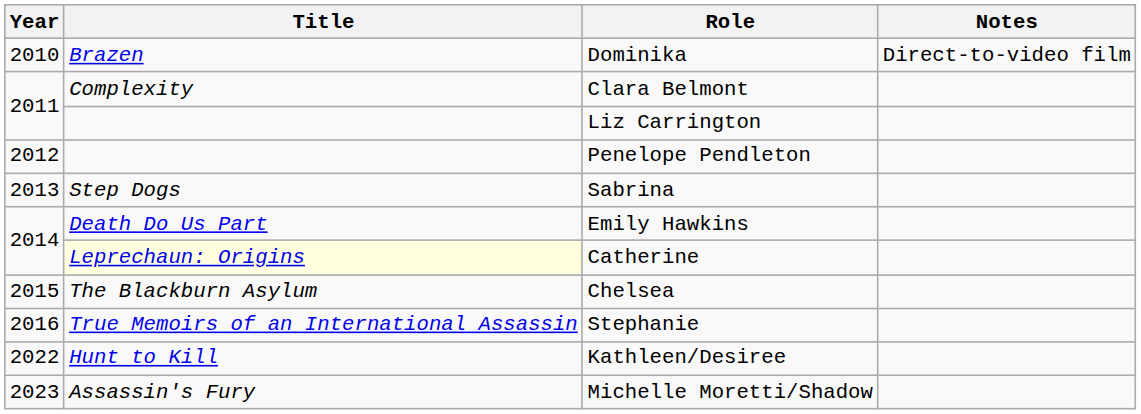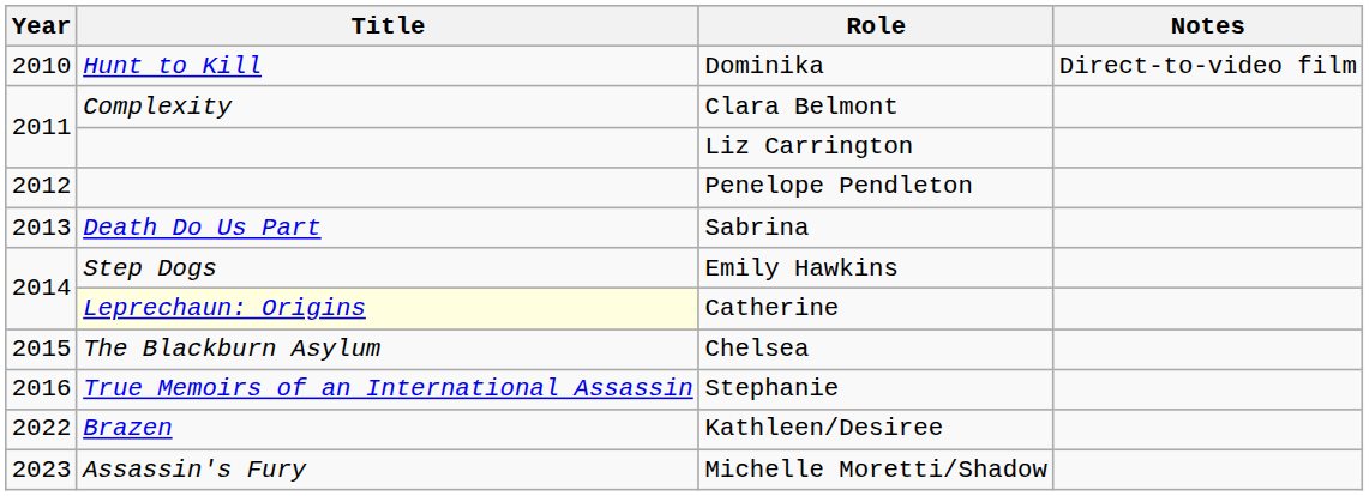Dominika | Title: Brazen -> Hunt to Kill
Sabrina | Title: Step Dogs -> Death Do Us Part
Emily Hawkins | Title: Death Do Us Part -> Step Dogs
Kathleen/Desiree | Title: Hunt to Kill -> Brazen
